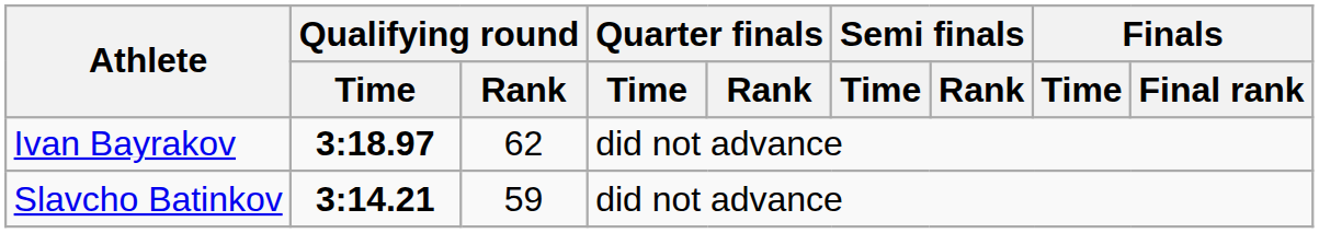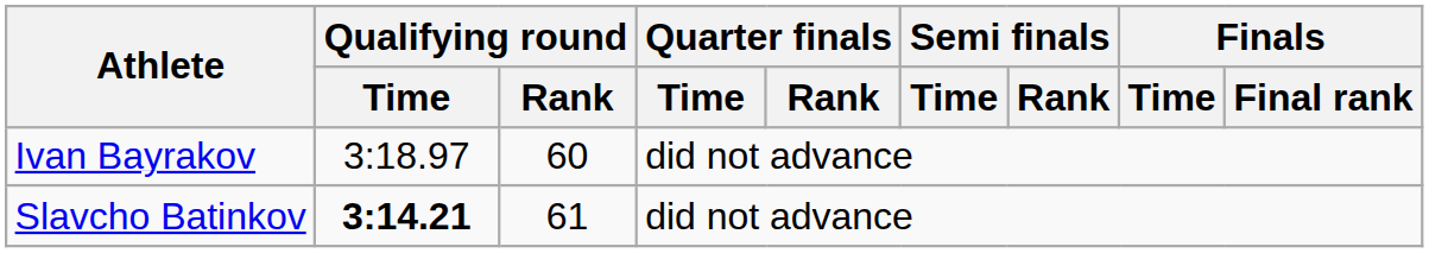Ivan Bayrakov | Qualifying round / Time: bold -> normal
Ivan Bayrakov | Qualifying round / Rank: 62 -> 60
Slavcho Batinkov | Qualifying round / Rank: 59 -> 61
